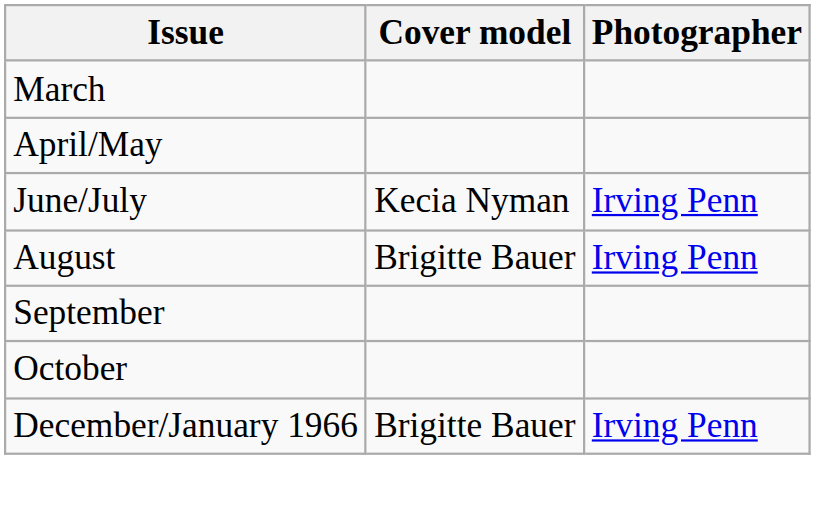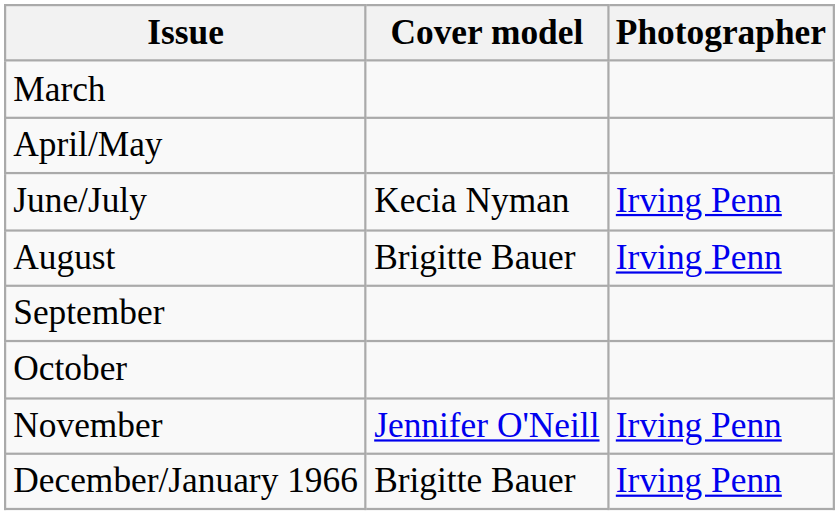+ row: November | Jennifer O'Neill | Irving Penn
